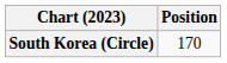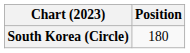South Korea (Circle) | Position: 170 -> 180
